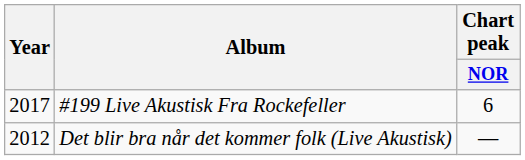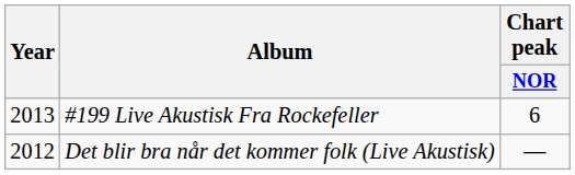#199 Live Akustisk Fra Rockefeller | Year: 2017 -> 2013
